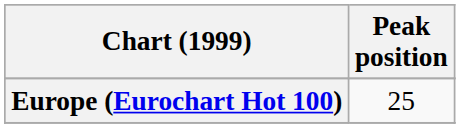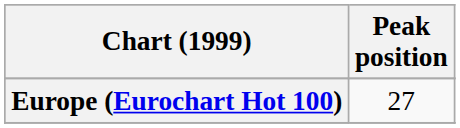Europe (Eurochart Hot 100) | Peak position: 25 -> 27
